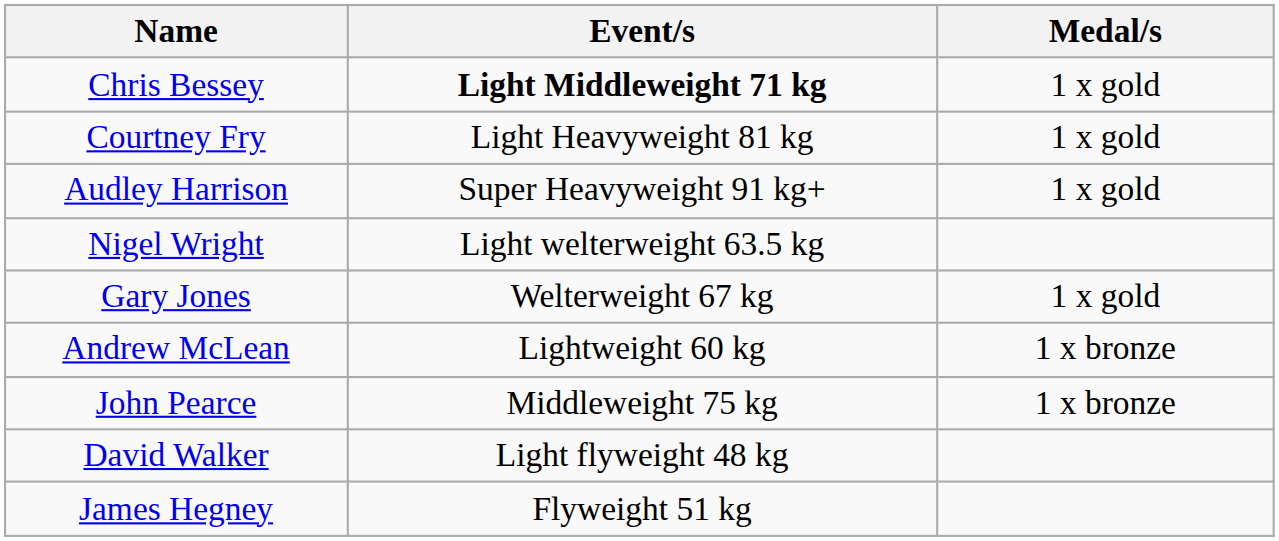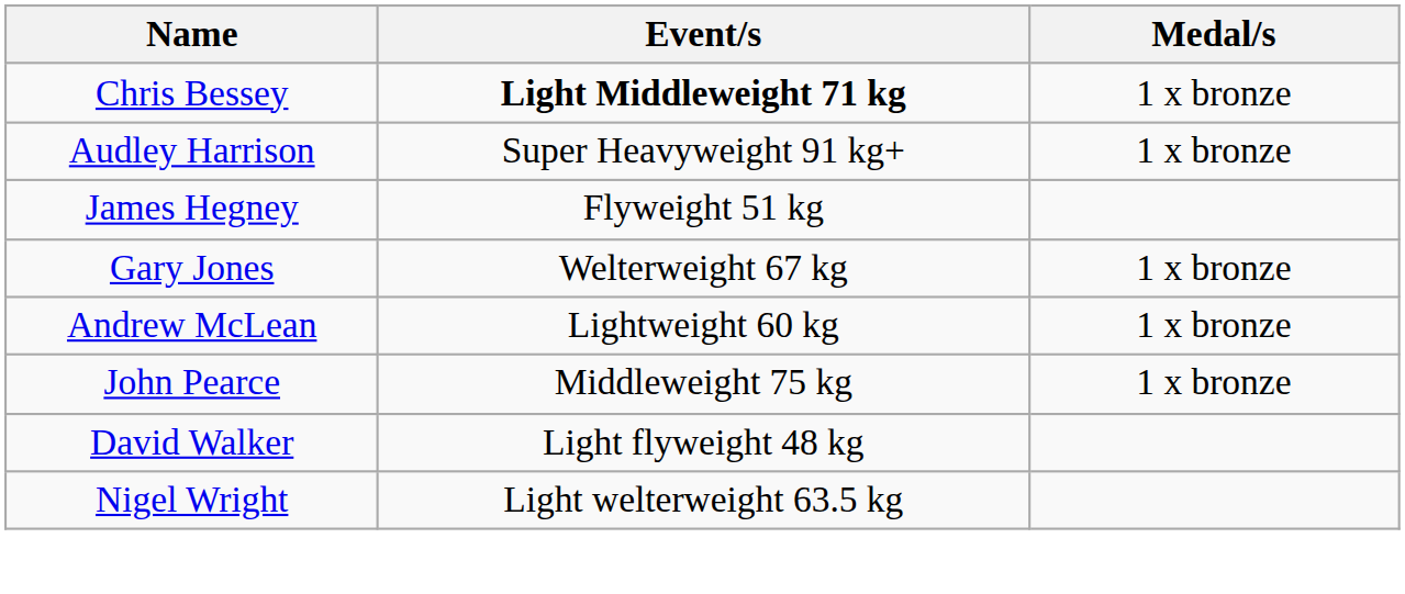Chris Bessey | Medal/s: 1 x gold -> 1 x bronze
- row: Courtney Fry | Light Heavyweight 81 kg | 1 x gold
Audley Harrison | Medal/s: 1 x gold -> 1 x bronze
rows swapped: James Hegney <-> Nigel Wright
Gary Jones | Medal/s: 1 x gold -> 1 x bronze
